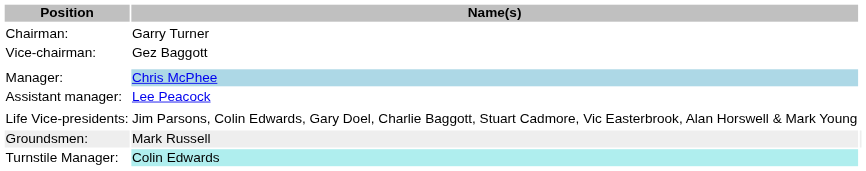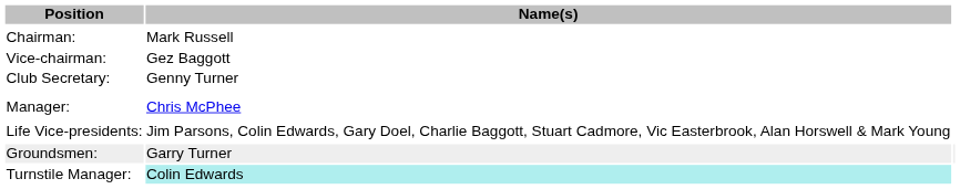Chairman: | Name(s): Garry Turner -> Mark Russell
+ row: Club Secretary: | Genny Turner
Manager: | Name(s): lightblue background -> no background
- row: Assistant manager: | Lee Peacock
Groundsmen: | Name(s): Mark Russell -> Garry Turner
